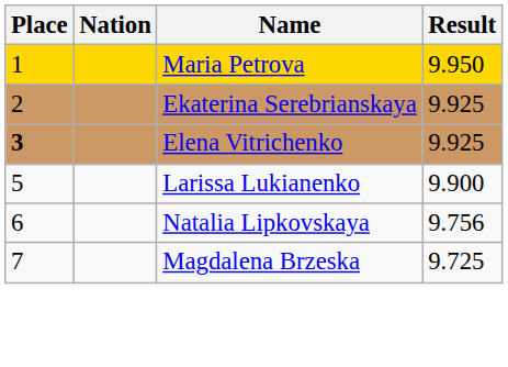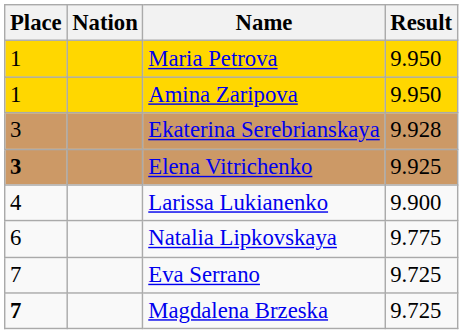+ row: 1 | Amina Zaripova | 9.950
Ekaterina Serebrianskaya | Place: 2 -> 3
Ekaterina Serebrianskaya | Result: 9.925 -> 9.928
Larissa Lukianenko | Place: 5 -> 4
Natalia Lipkovskaya | Result: 9.756 -> 9.775
+ row: 7 | Eva Serrano | 9.725
Magdalena Brzeska | Place: normal -> bold
